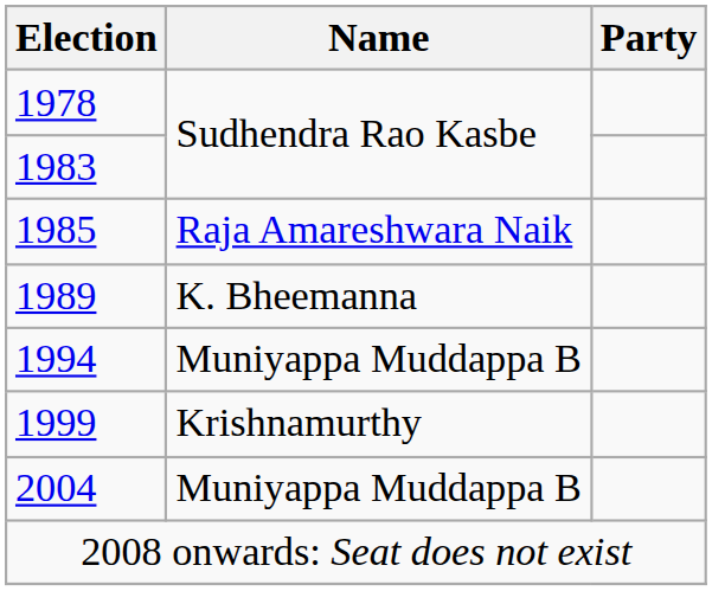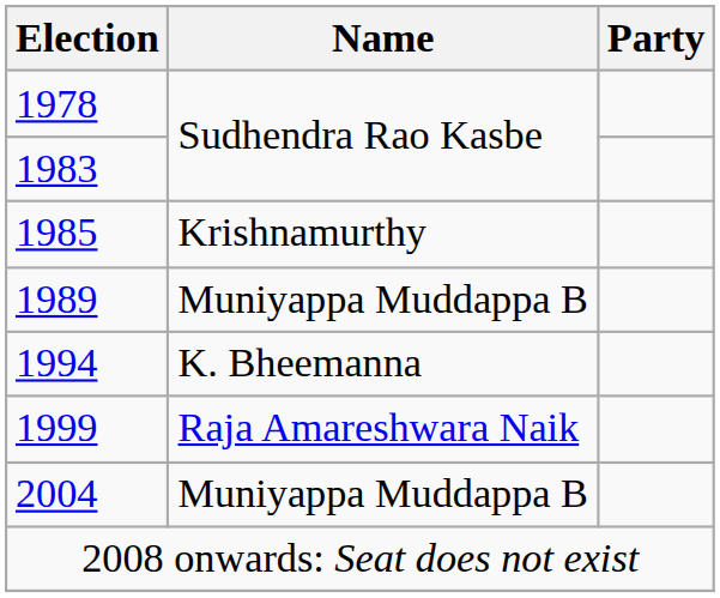1985 | Name: Raja Amareshwara Naik -> Krishnamurthy
1989 | Name: K. Bheemanna -> Muniyappa Muddappa B
1994 | Name: Muniyappa Muddappa B -> K. Bheemanna
1999 | Name: Krishnamurthy -> Raja Amareshwara Naik
